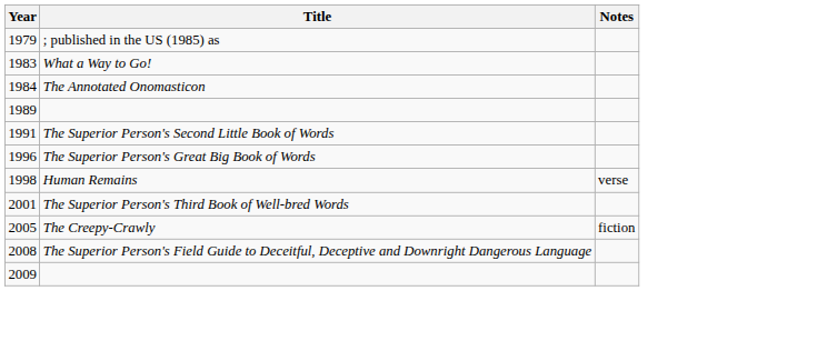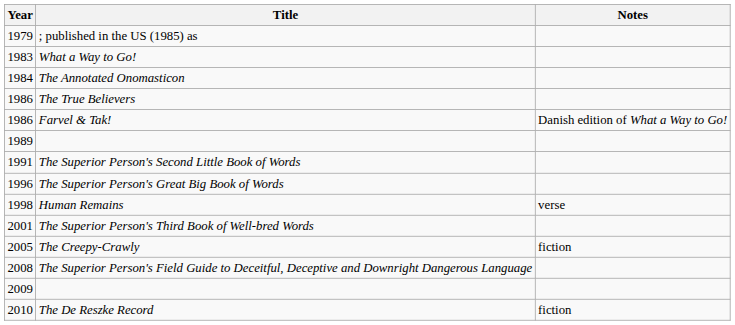+ row: 1986 | The True Believers
+ row: 1986 | Farvel & Tak! | Danish edition of What a Way to Go!
+ row: 2010 | The De Reszke Record | fiction
